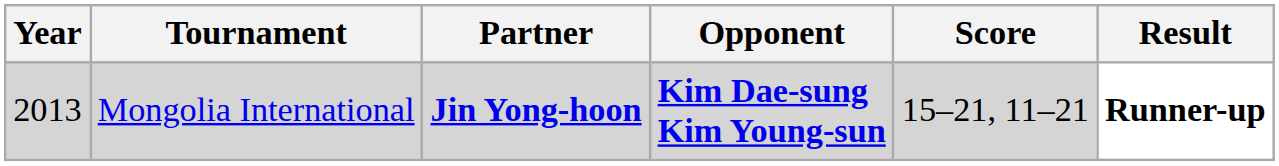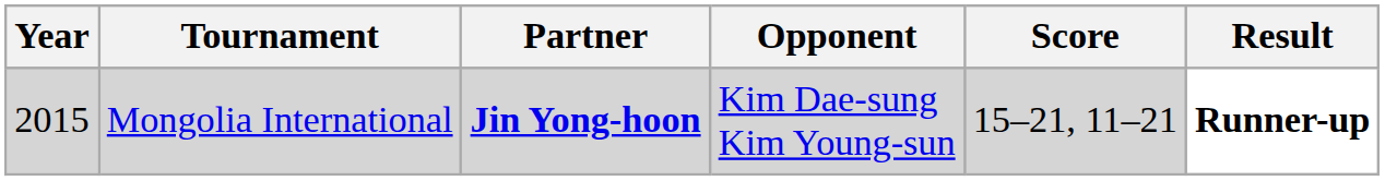Mongolia International | Year: 2013 -> 2015
Mongolia International | Opponent: bold -> normal
